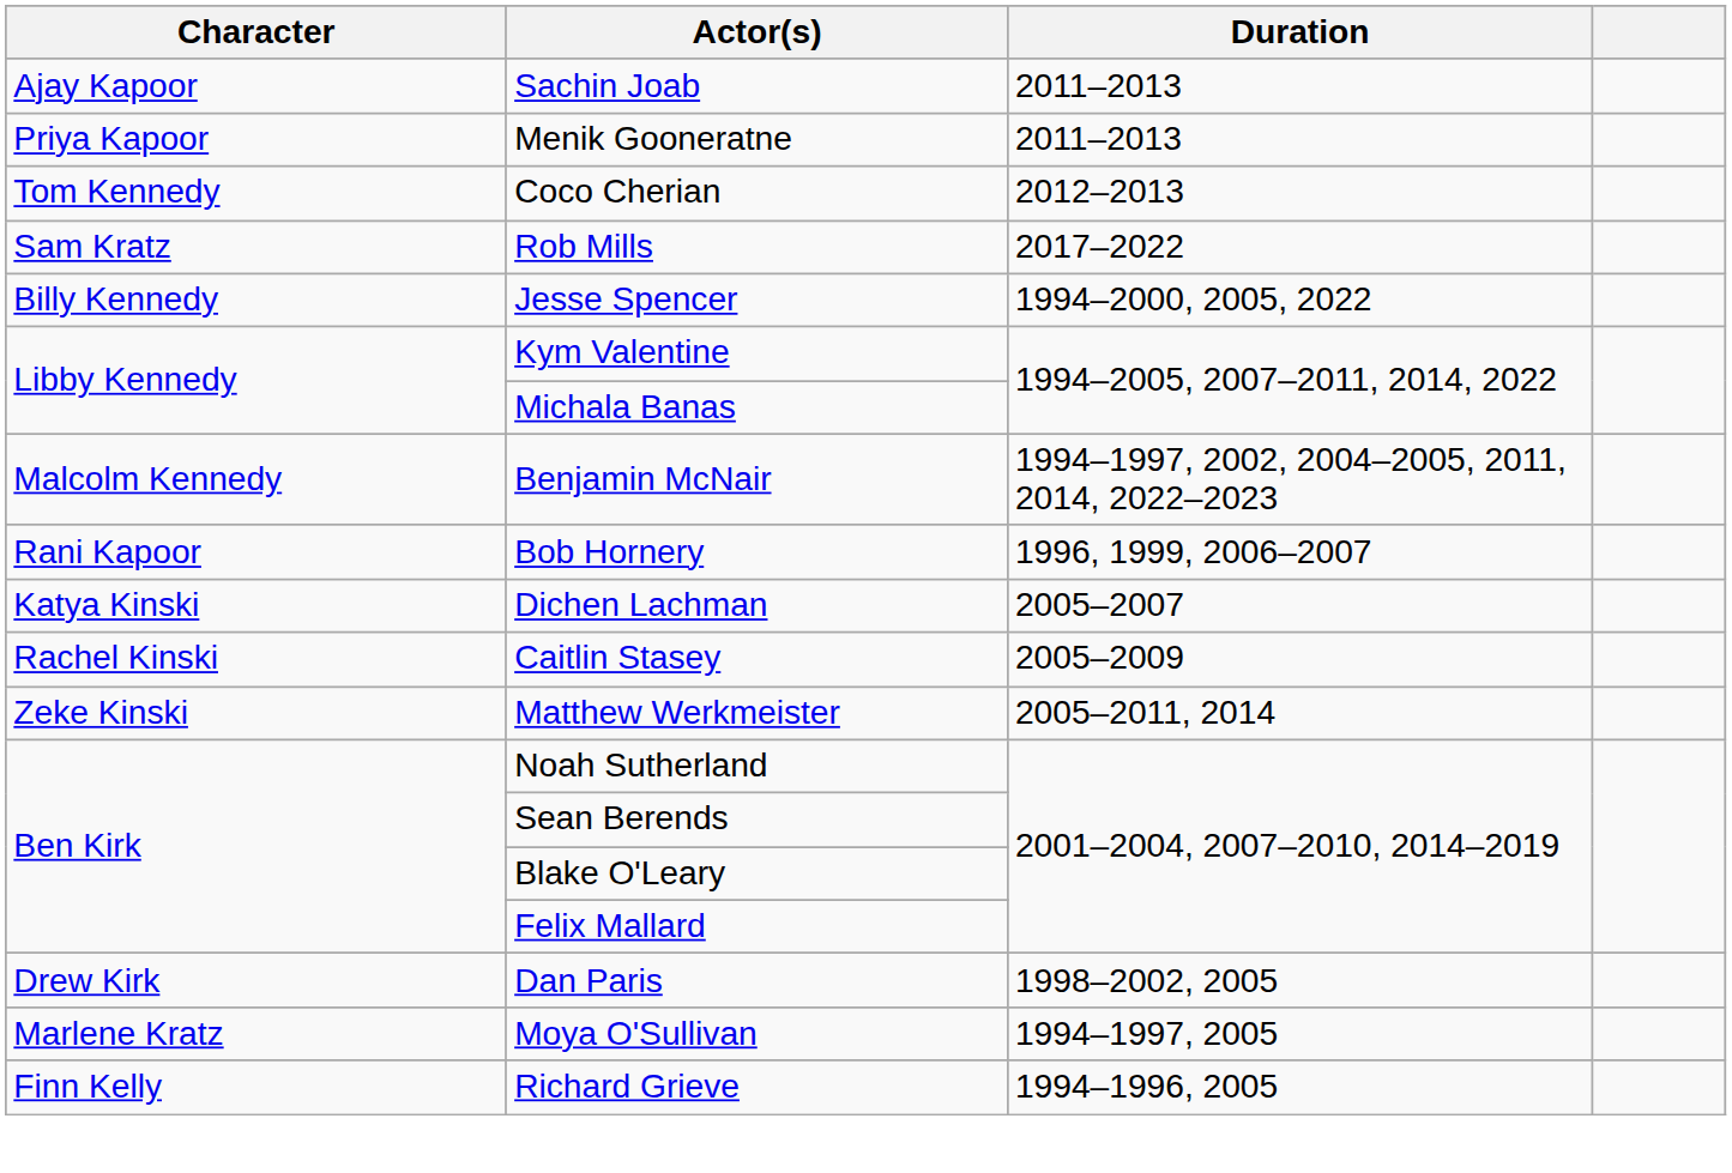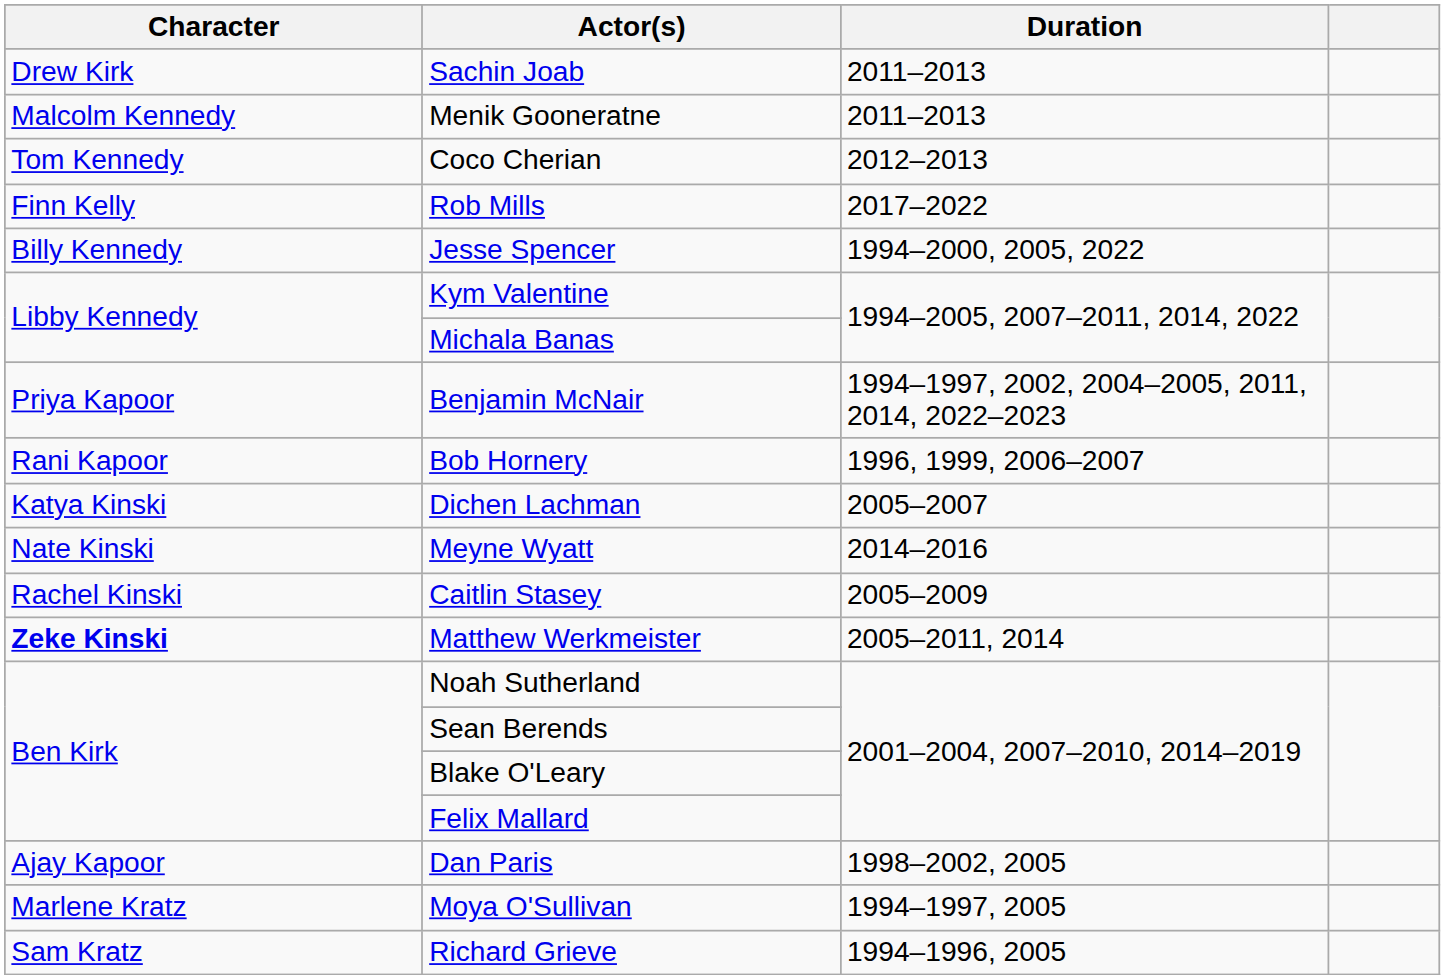Sachin Joab | Character: Ajay Kapoor -> Drew Kirk
Menik Gooneratne | Character: Priya Kapoor -> Malcolm Kennedy
Rob Mills | Character: Sam Kratz -> Finn Kelly
Benjamin McNair | Character: Malcolm Kennedy -> Priya Kapoor
+ row: Nate Kinski | Meyne Wyatt | 2014–2016
Matthew Werkmeister | Character: normal -> bold
Dan Paris | Character: Drew Kirk -> Ajay Kapoor
Richard Grieve | Character: Finn Kelly -> Sam Kratz
